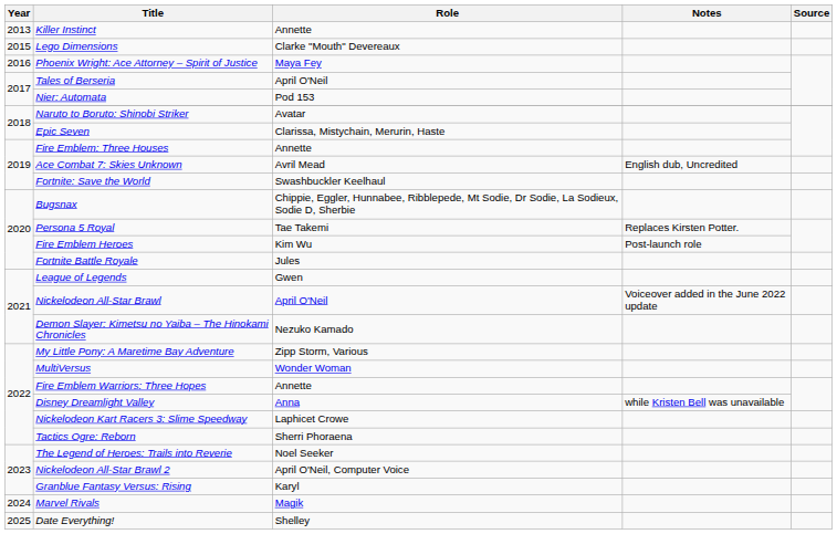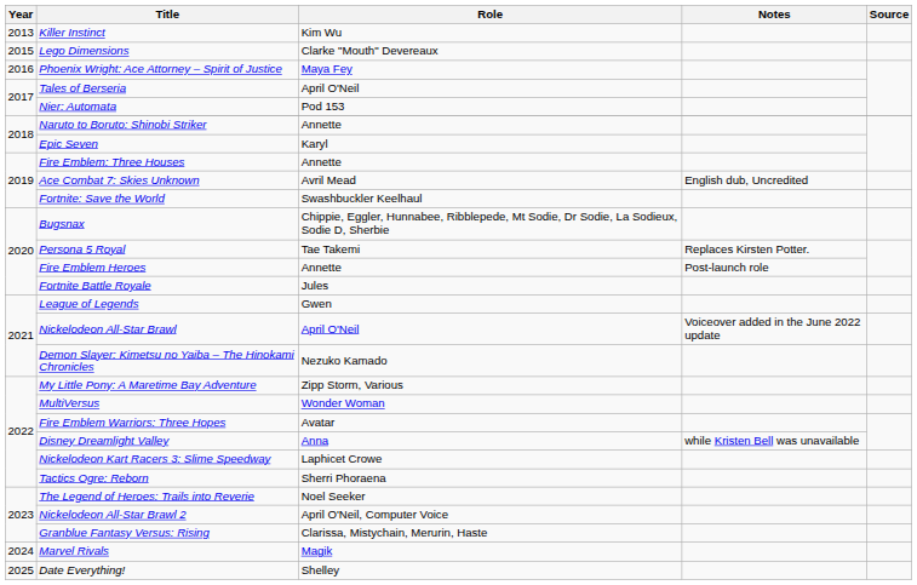Killer Instinct | Role: Annette -> Kim Wu
Naruto to Boruto: Shinobi Striker | Role: Avatar -> Annette
Epic Seven | Role: Clarissa, Mistychain, Merurin, Haste -> Karyl
Fire Emblem Heroes | Role: Kim Wu -> Annette
Fire Emblem Warriors: Three Hopes | Role: Annette -> Avatar
Granblue Fantasy Versus: Rising | Role: Karyl -> Clarissa, Mistychain, Merurin, Haste
